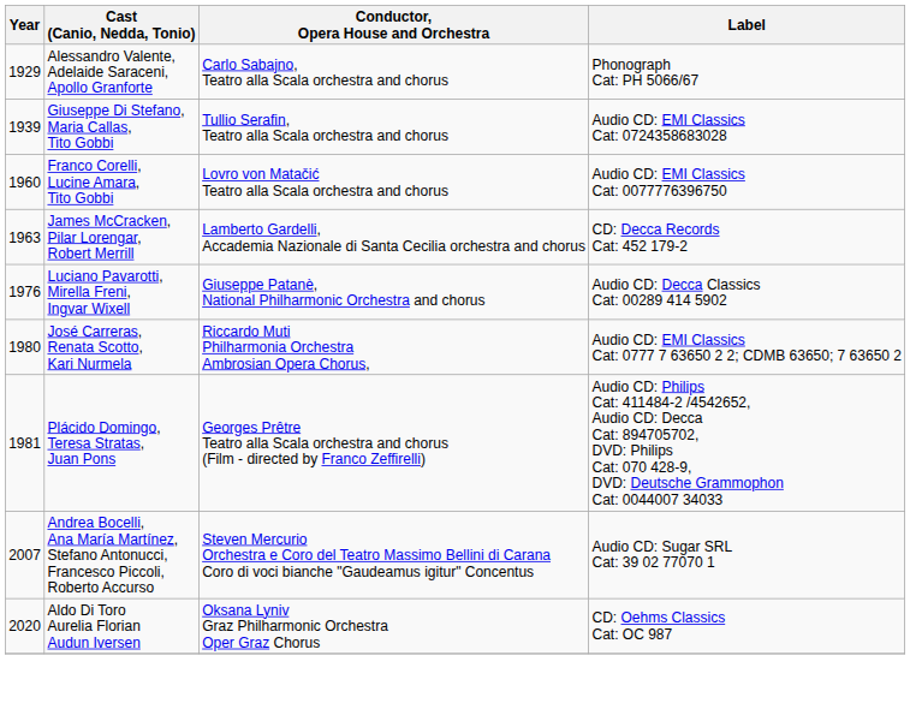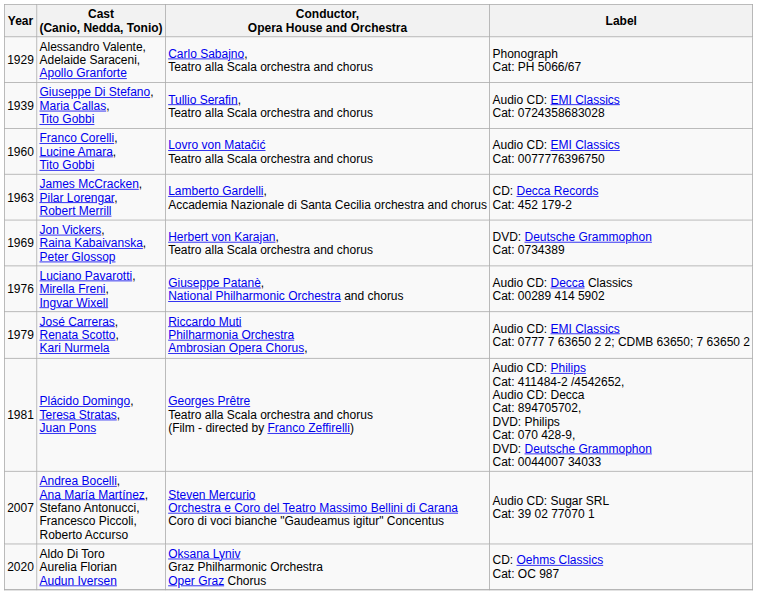+ row: 1969 | Jon Vickers, Raina Kabaivanska, Peter Glossop | Herbert von Karajan, Teatro alla Scala orchestra and chorus | DVD: Deutsche Grammophon Cat: 0734389
José Carreras, Renata Scotto, Kari Nurmela | Year: 1980 -> 1979
